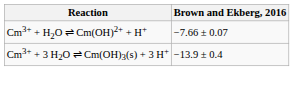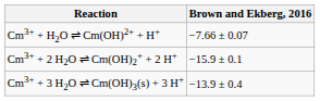+ row: Cm3+ + 2 H2O ⇌ Cm(OH)2+ + 2 H+ | −15.9 ± 0.1
